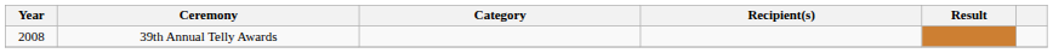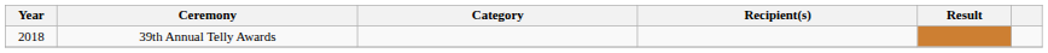39th Annual Telly Awards | Year: 2008 -> 2018
